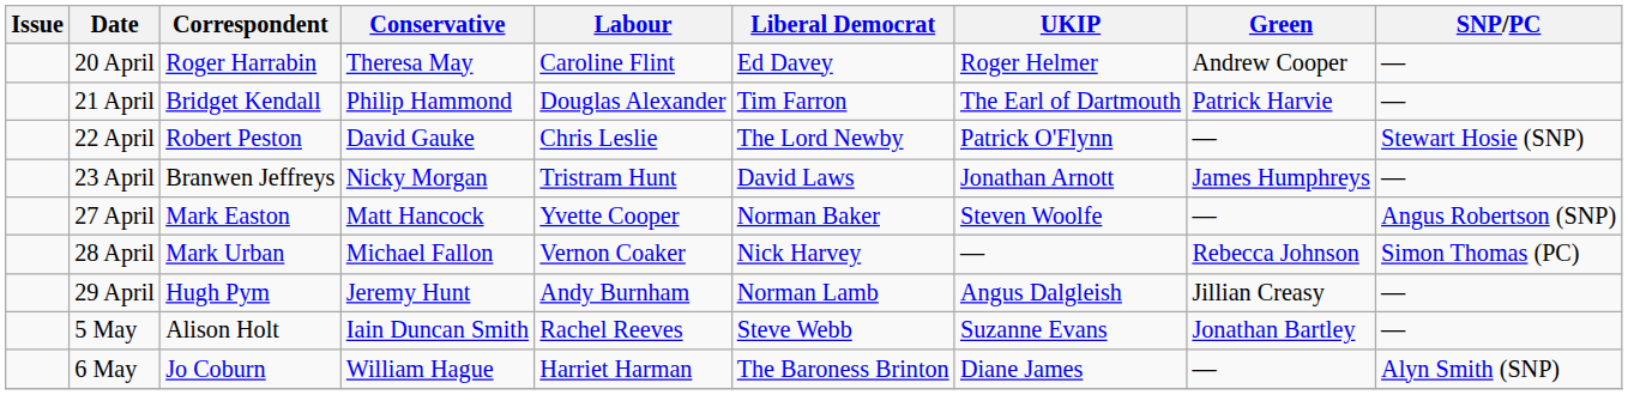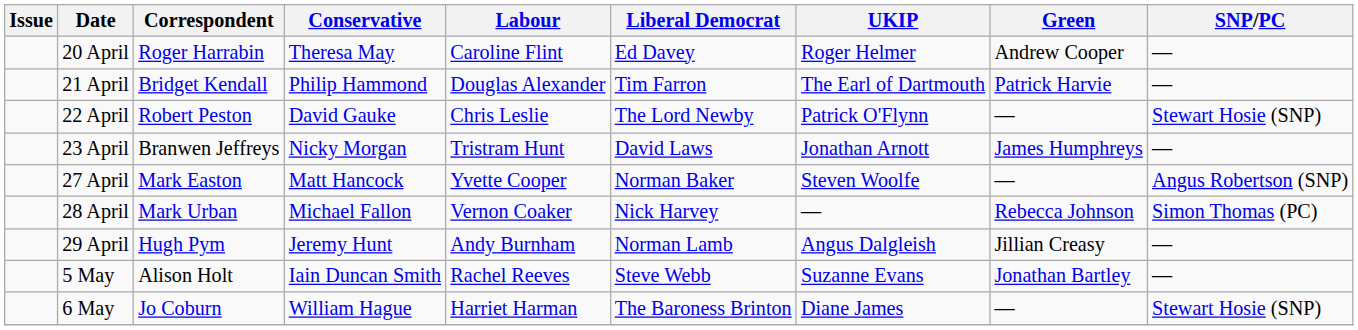6 May | SNP/PC: Alyn Smith (SNP) -> Stewart Hosie (SNP)
